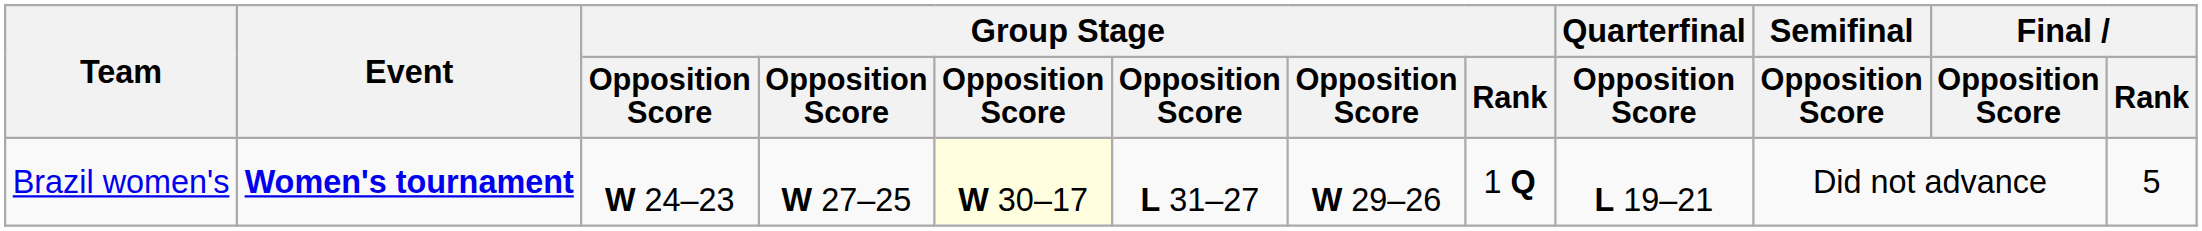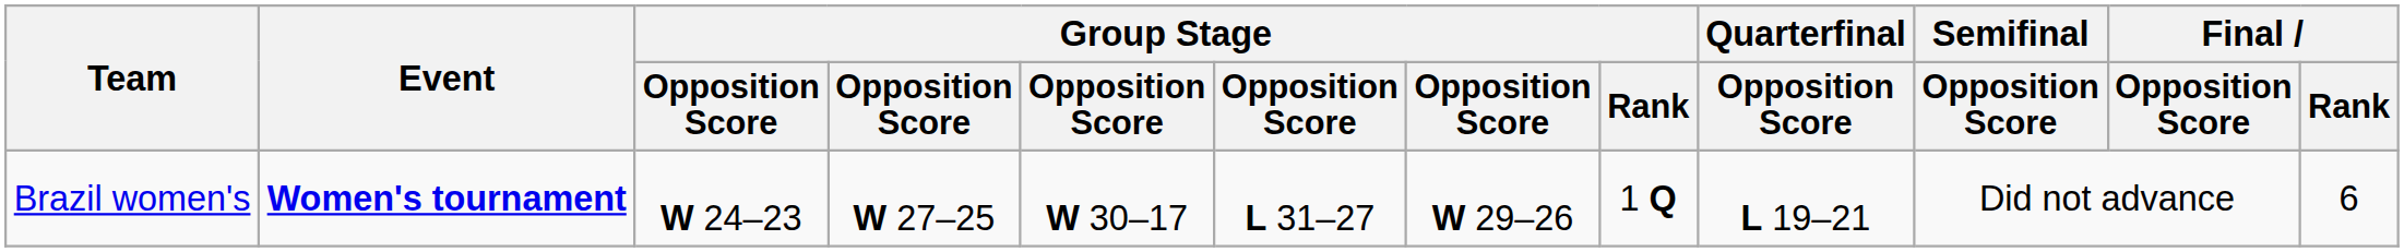Brazil women's | column 5: lightyellow background -> no background
Brazil women's | Final / Rank: 5 -> 6
